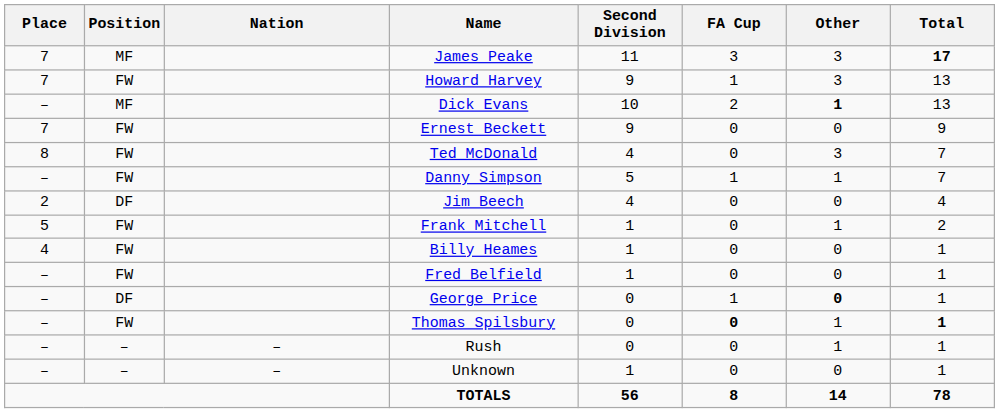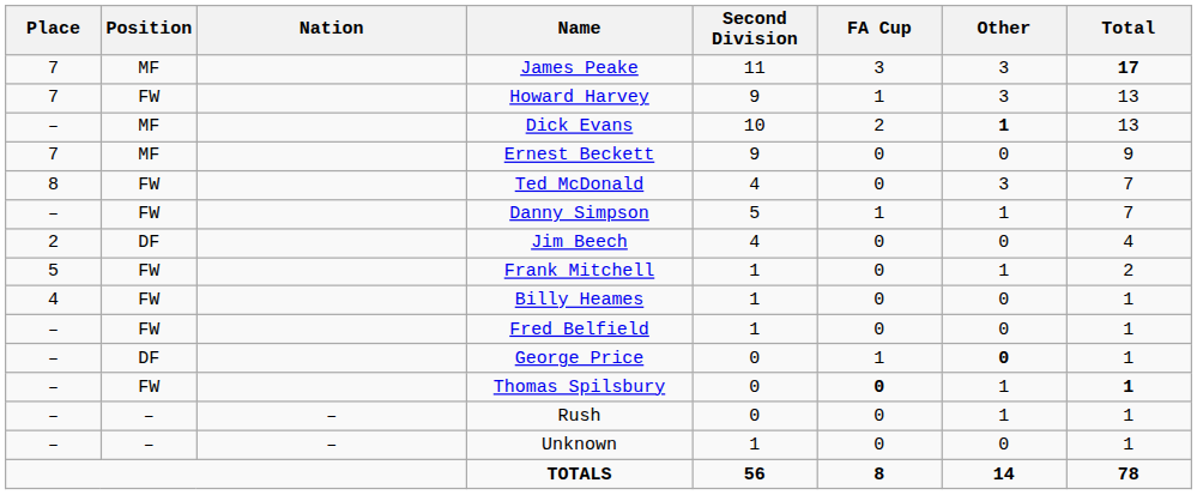Ernest Beckett | Position: FW -> MF
